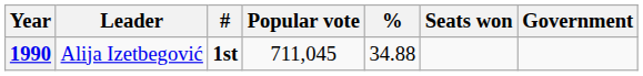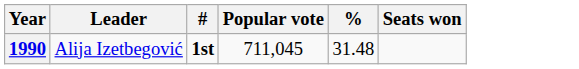- column: Government
1990 | %: 34.88 -> 31.48
